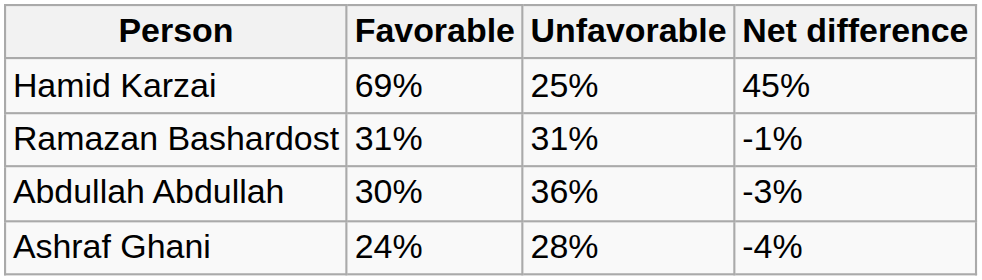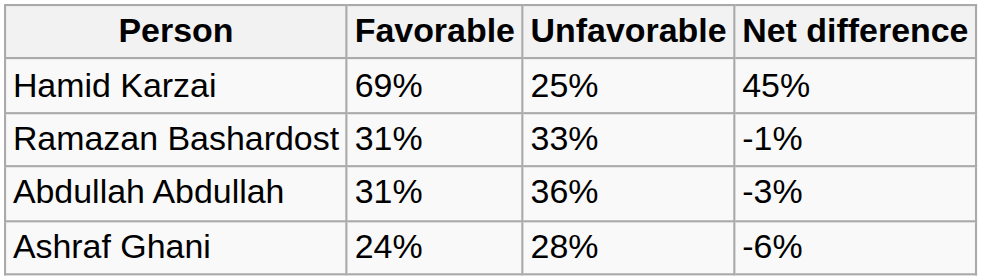Ramazan Bashardost | Unfavorable: 31% -> 33%
Abdullah Abdullah | Favorable: 30% -> 31%
Ashraf Ghani | Net difference: -4% -> -6%
